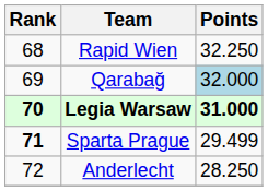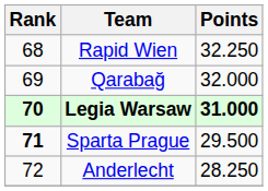Qarabağ | Points: lightblue background -> no background
Sparta Prague | Points: 29.499 -> 29.500
